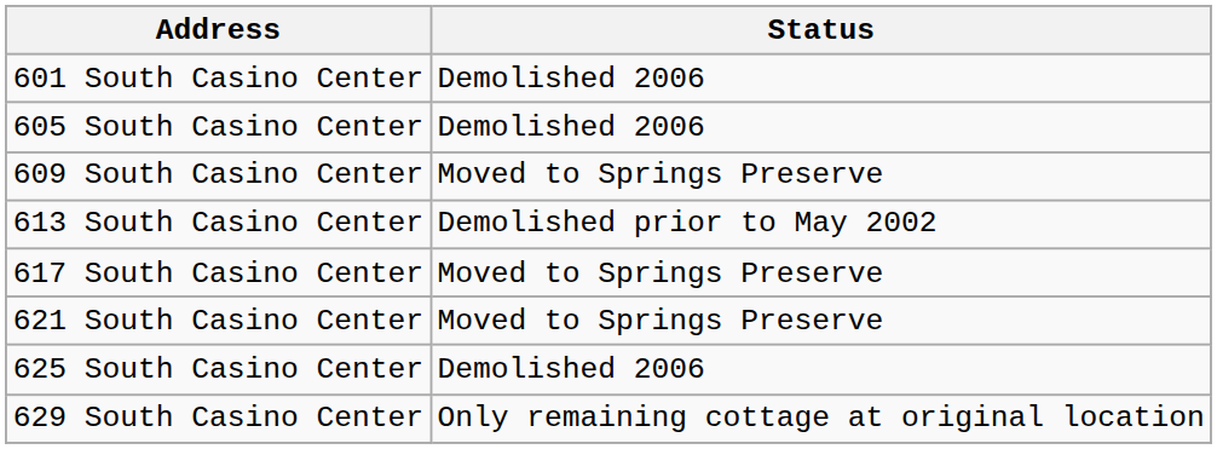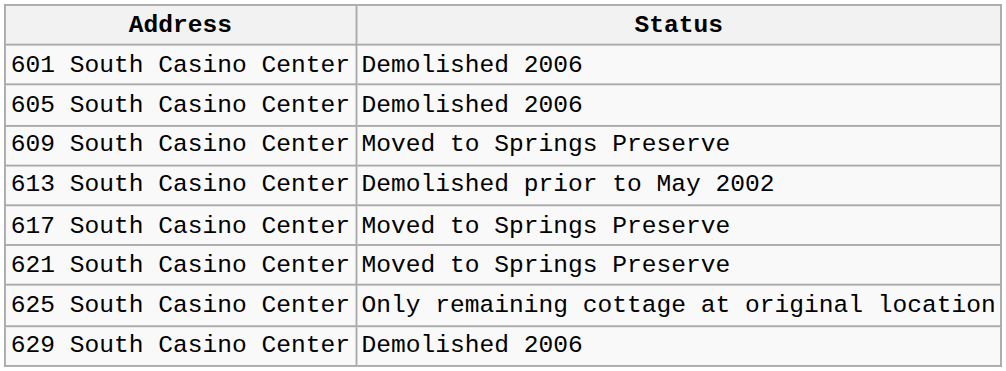625 South Casino Center | Status: Demolished 2006 -> Only remaining cottage at original location
629 South Casino Center | Status: Only remaining cottage at original location -> Demolished 2006
